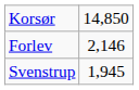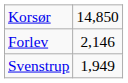Svenstrup | column 2: 1,945 -> 1,949
